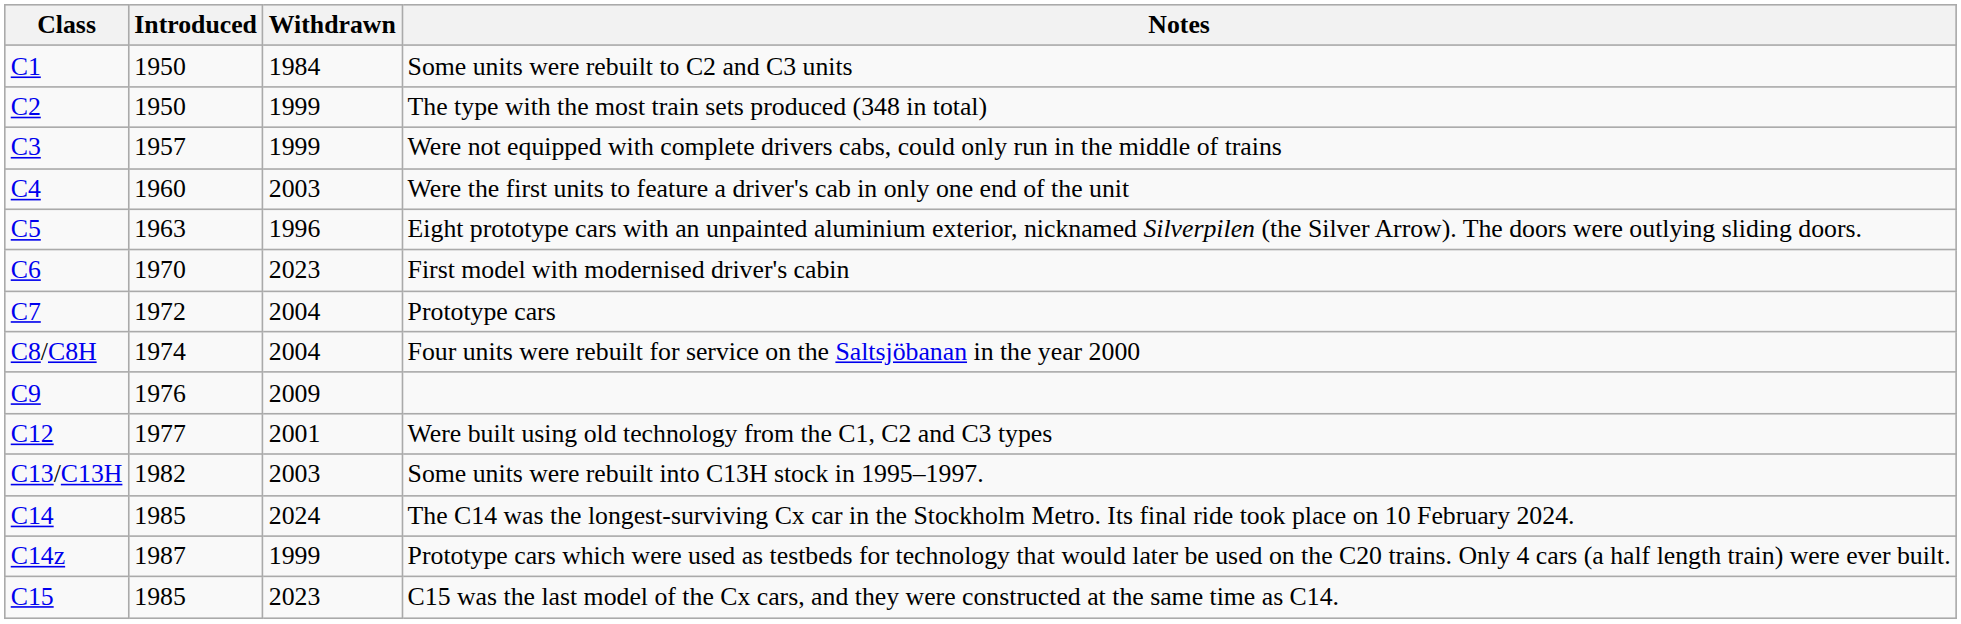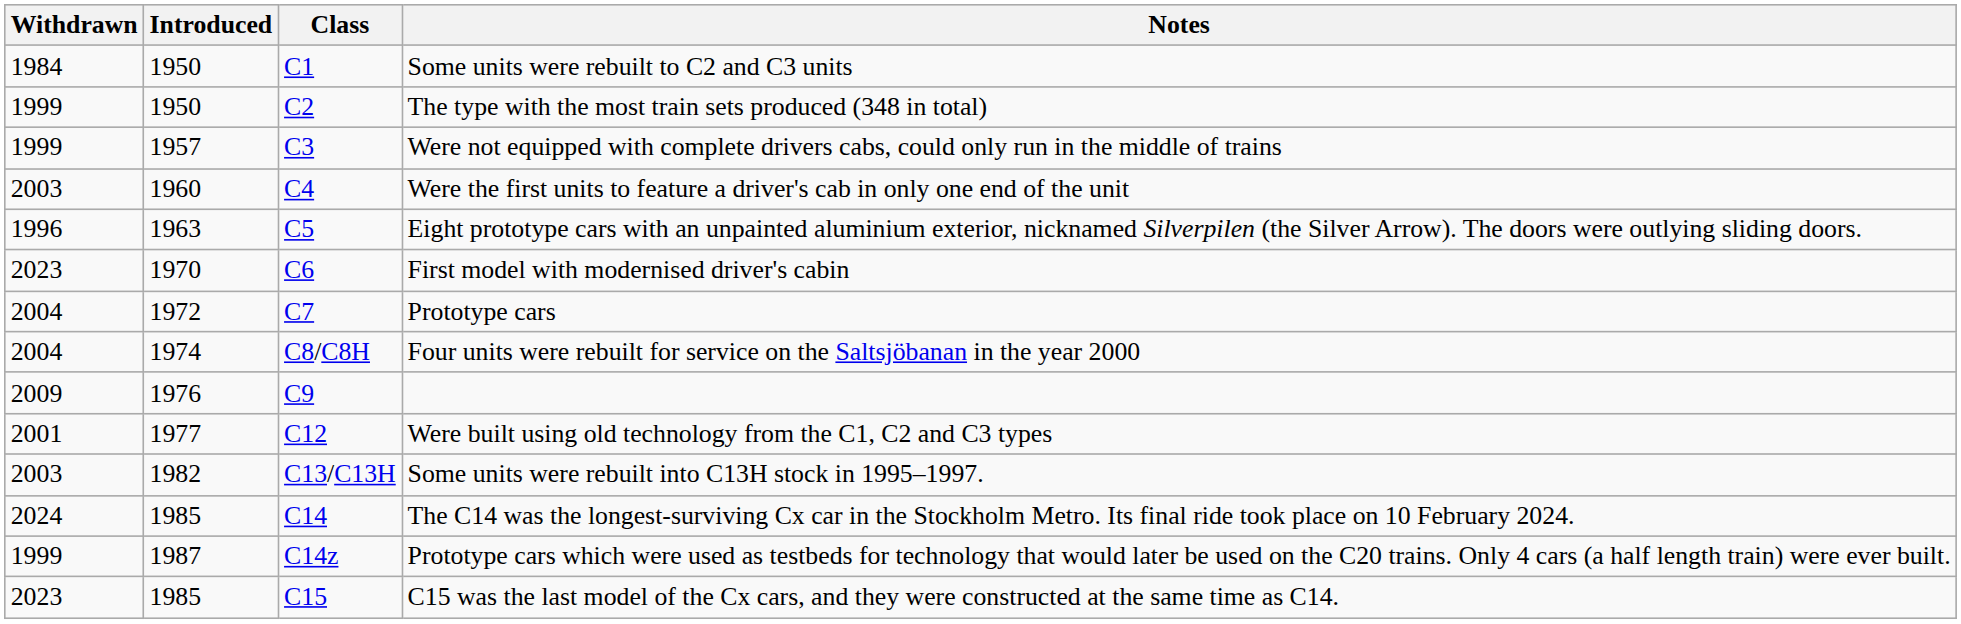columns swapped: Class <-> Withdrawn
